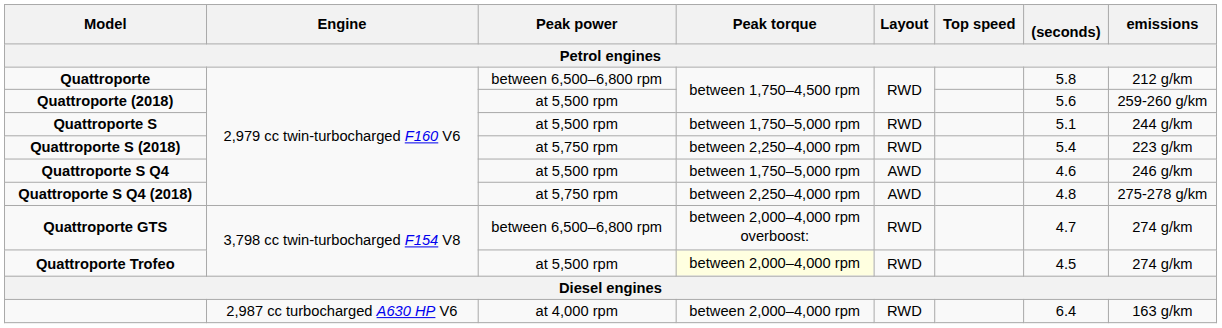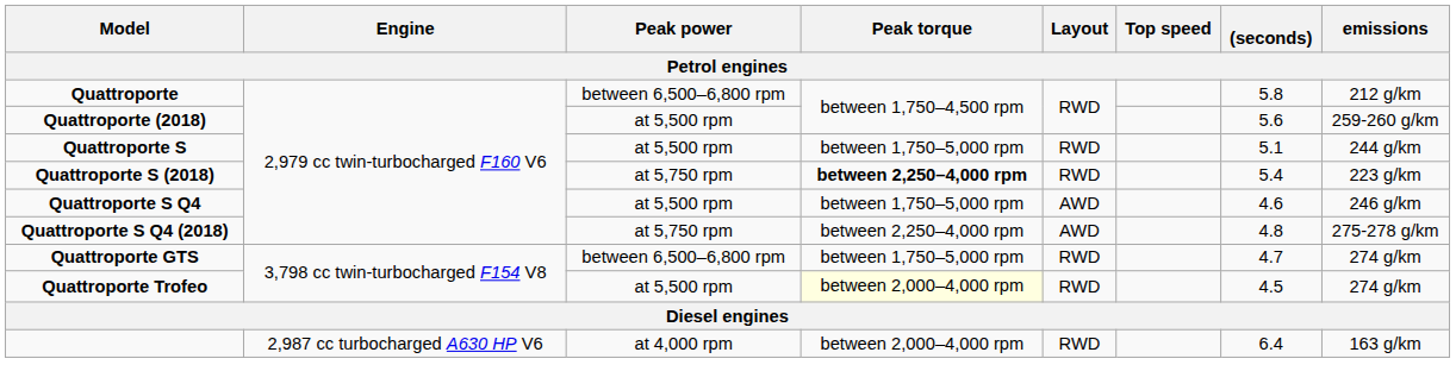Quattroporte S (2018) | Peak torque: normal -> bold
Quattroporte GTS | Peak torque: between 2,000–4,000 rpm overboost: -> between 1,750–5,000 rpm
